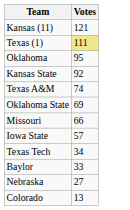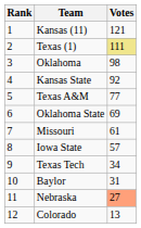+ column: Rank | 1 | 2 | 3 | 4 | 5 | 6 | 7 | 8 | 9 | 10 | 11 | 12
Oklahoma | Votes: 95 -> 98
Texas A&M | Votes: 74 -> 77
Missouri | Votes: 66 -> 61
Baylor | Votes: 33 -> 31
Nebraska | Votes: no background -> lightsalmon background
